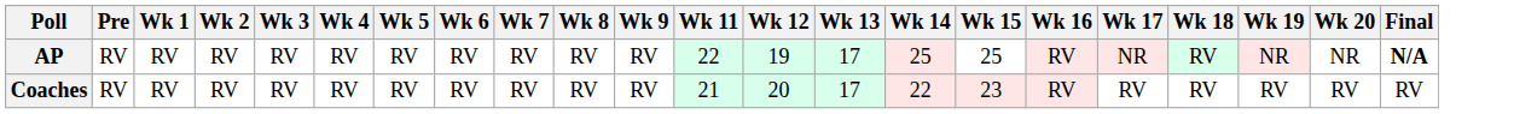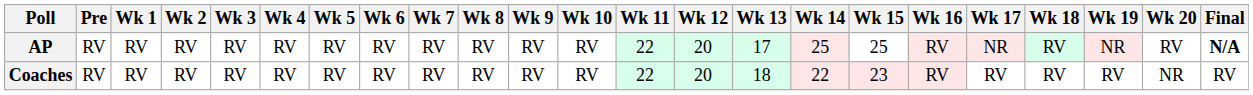+ column: Wk 10 | RV | RV
AP | Wk 12: 19 -> 20
AP | Wk 20: NR -> RV
Coaches | Wk 11: 21 -> 22
Coaches | Wk 13: 17 -> 18
Coaches | Wk 20: RV -> NR
